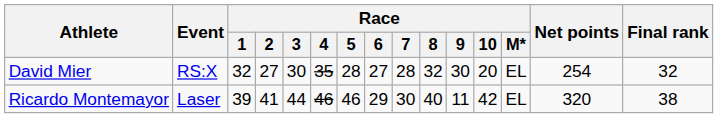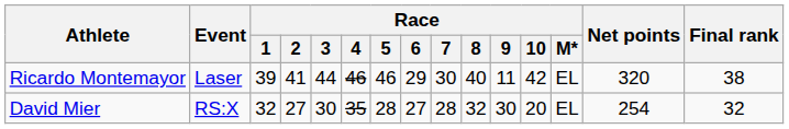rows swapped: David Mier <-> Ricardo Montemayor
